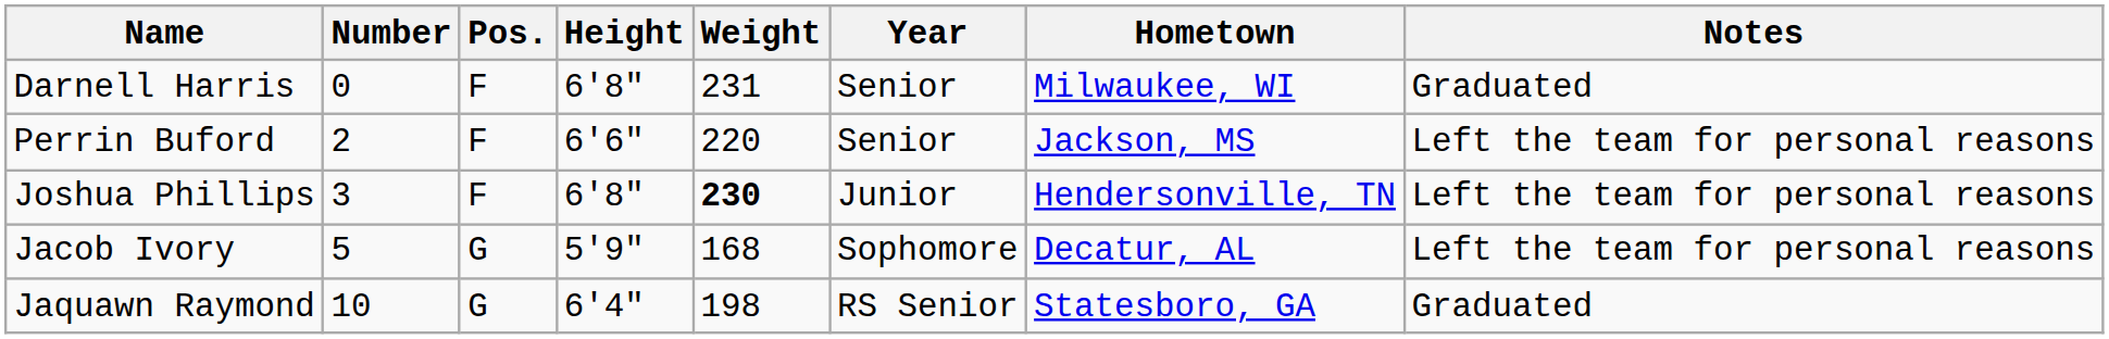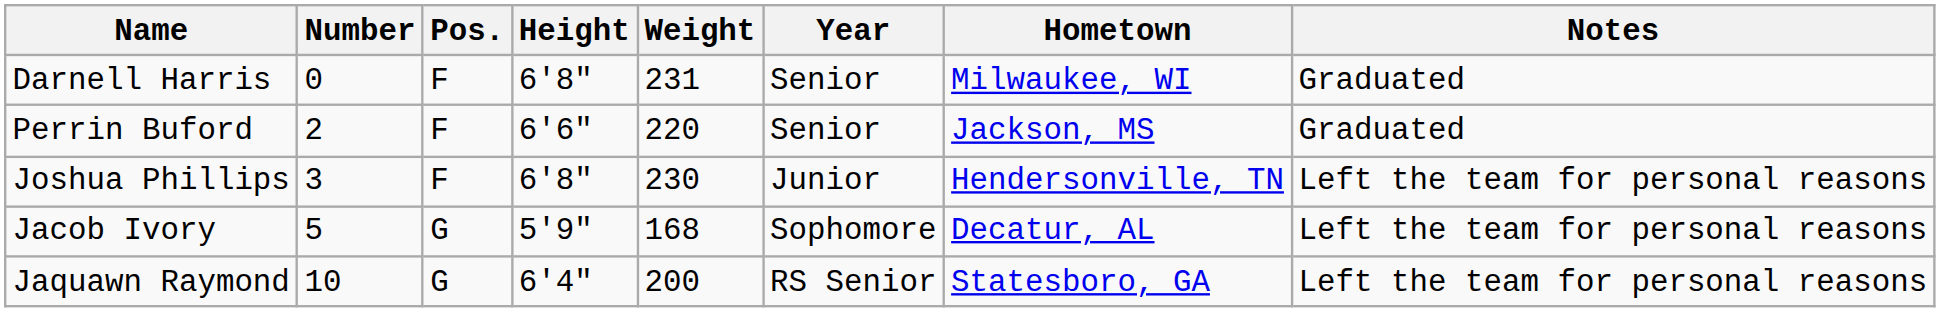Perrin Buford | Notes: Left the team for personal reasons -> Graduated
Joshua Phillips | Weight: bold -> normal
Jaquawn Raymond | Weight: 198 -> 200
Jaquawn Raymond | Notes: Graduated -> Left the team for personal reasons
